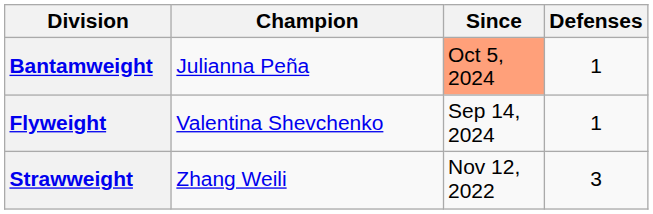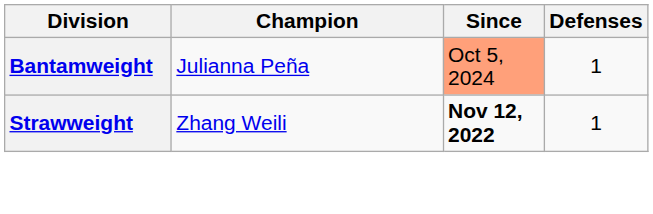- row: Flyweight | Valentina Shevchenko | Sep 14, 2024 | 1
Strawweight | Since: normal -> bold
Strawweight | Defenses: 3 -> 1
